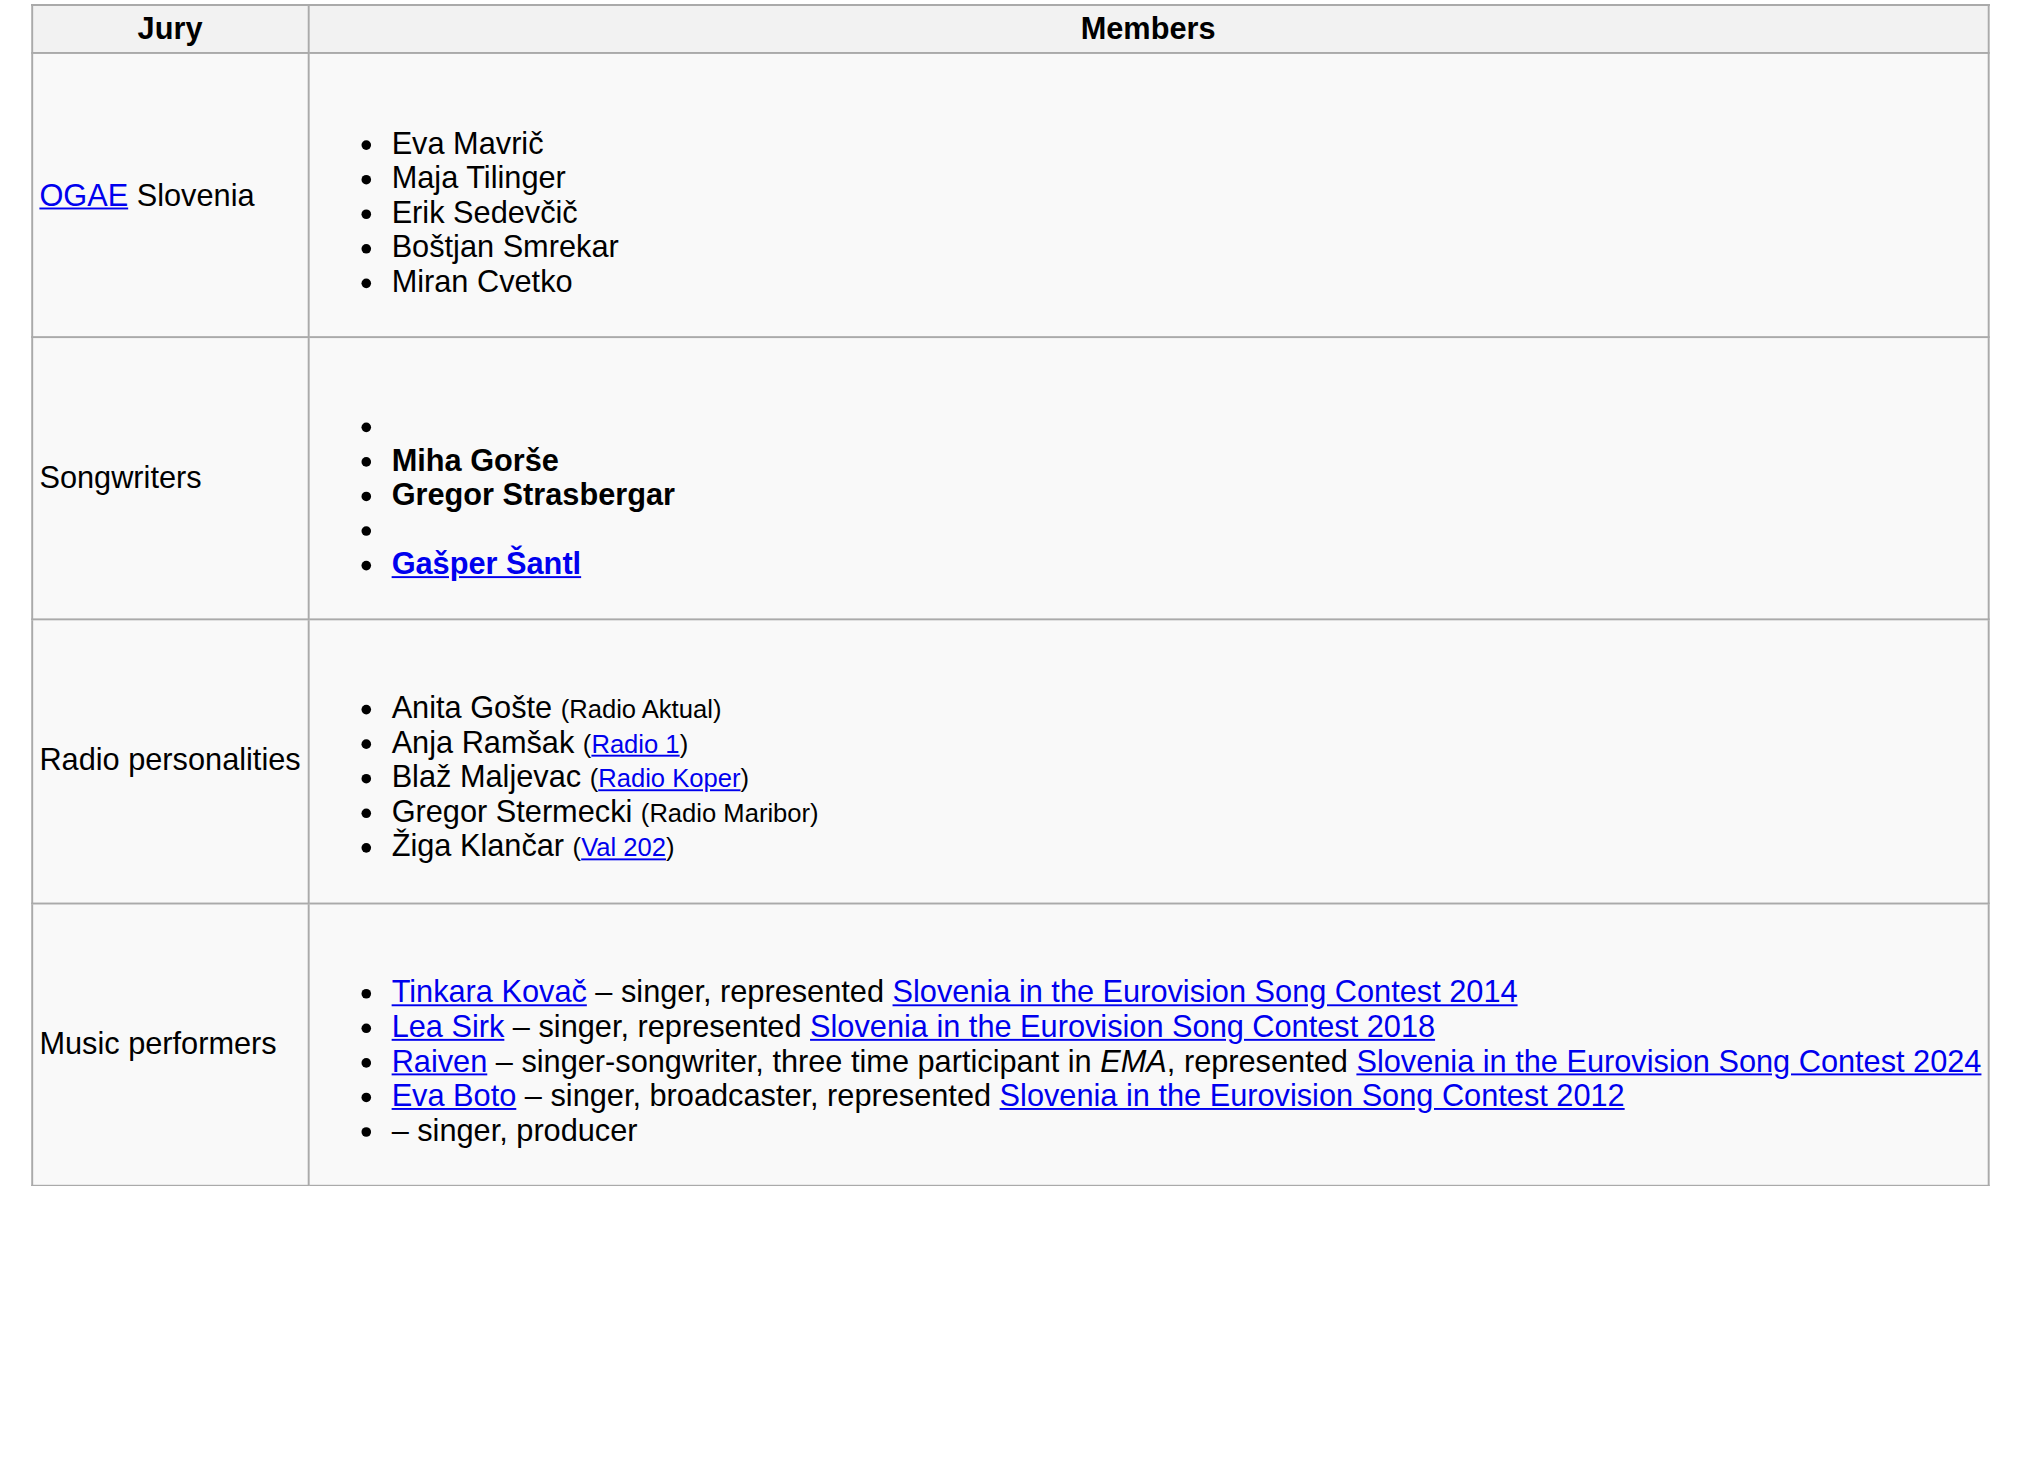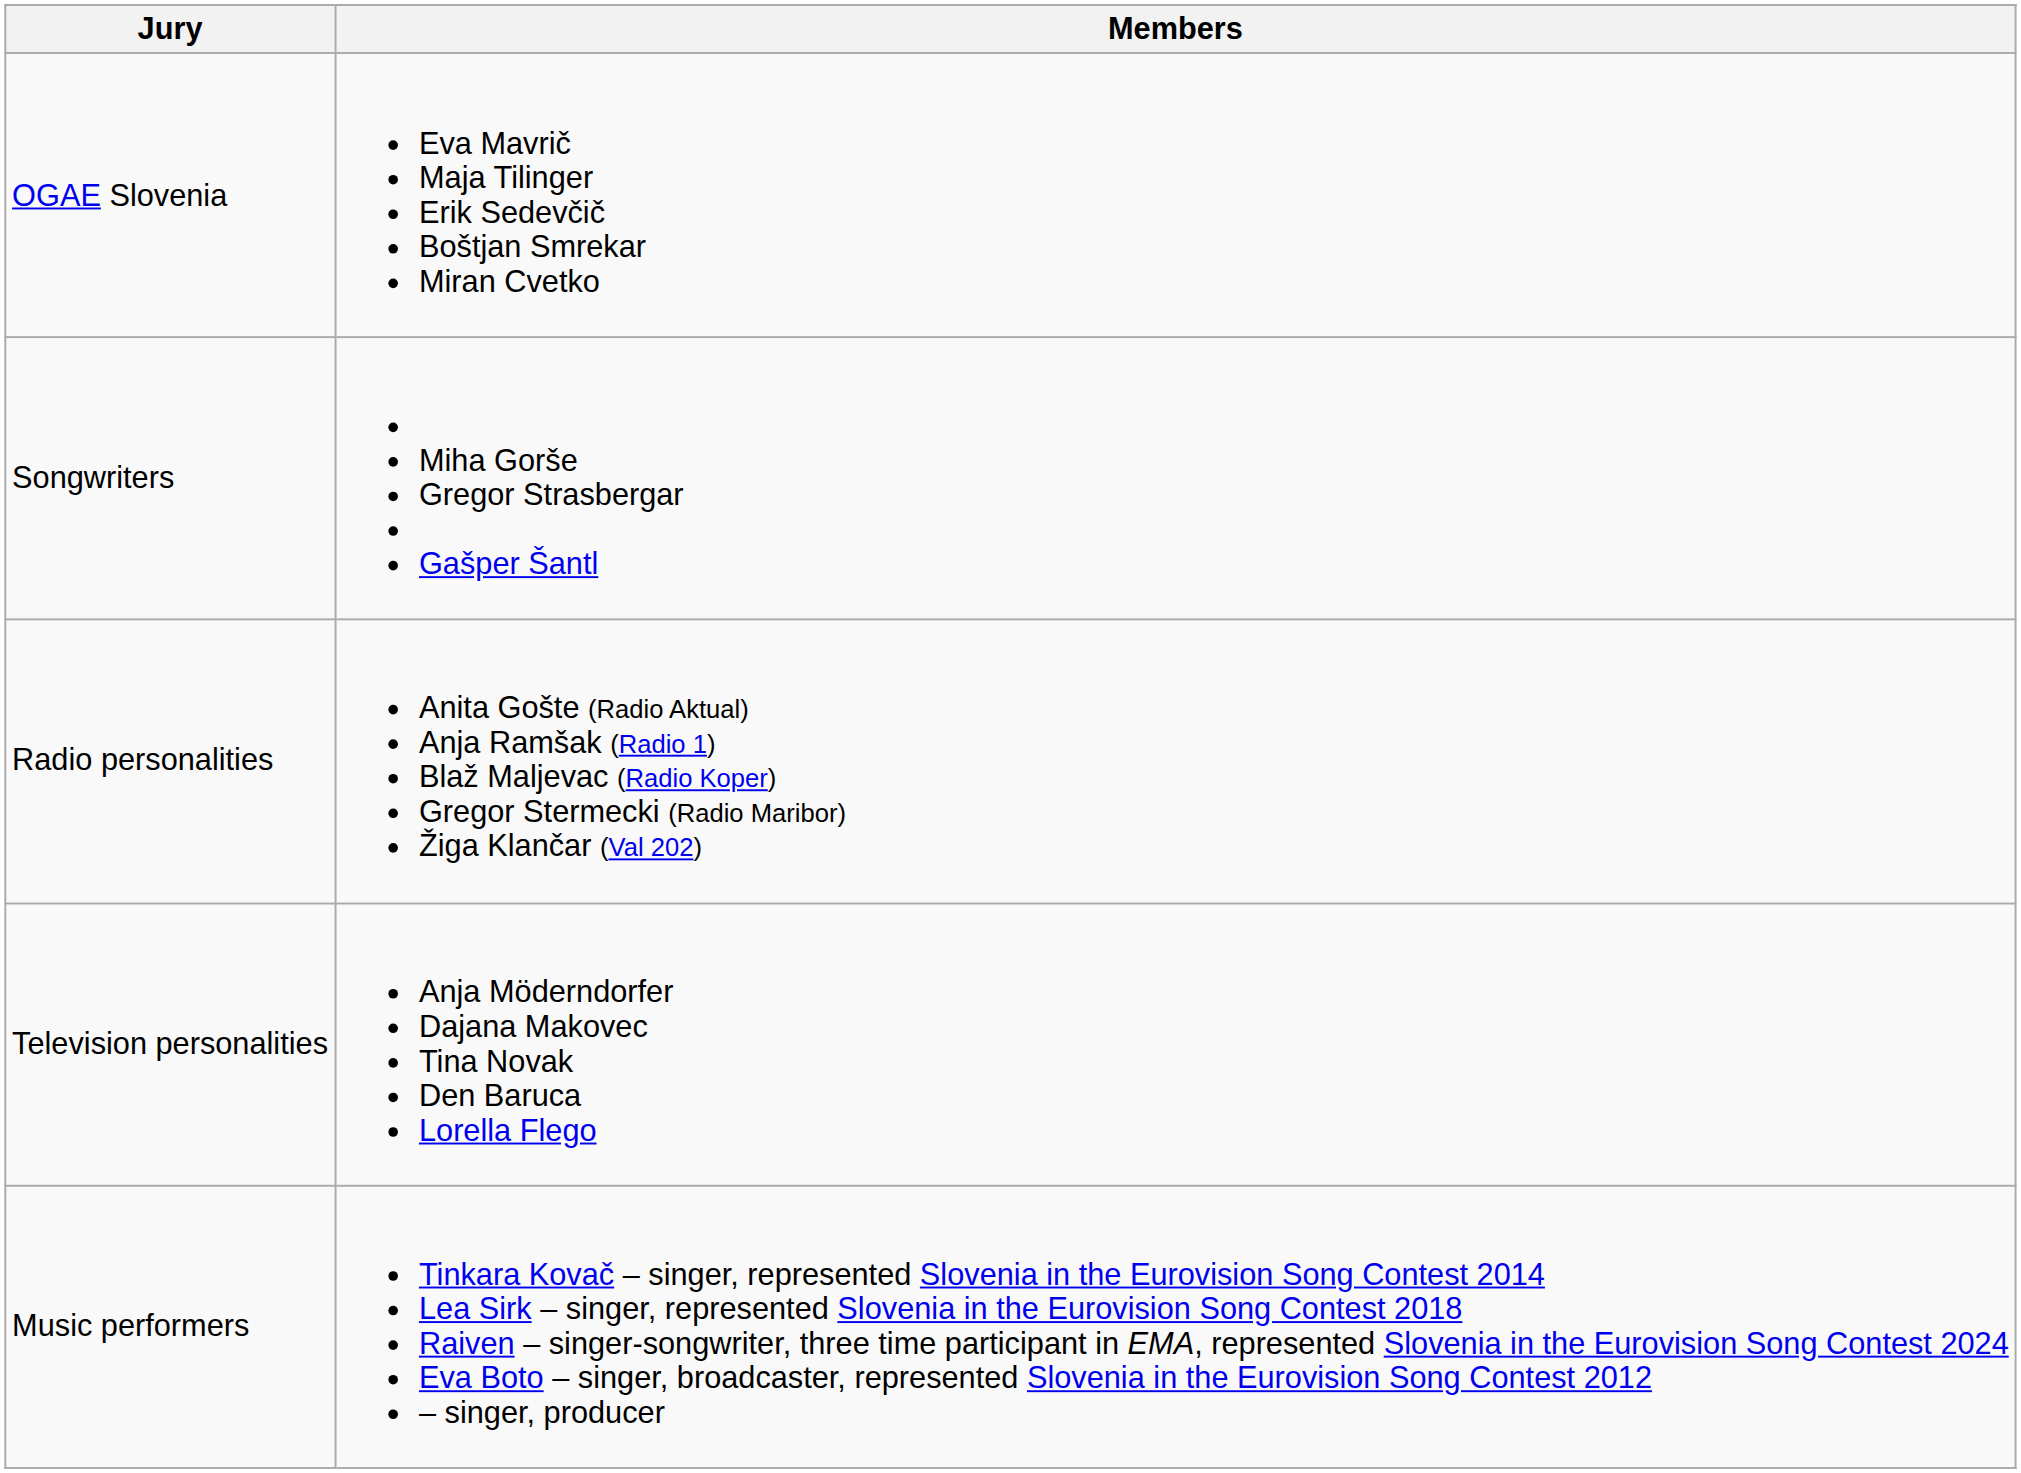Songwriters | Members: bold -> normal
+ row: Television personalities | Anja Möderndorfer Dajana Makovec Tina Novak Den Baruca Lorella Flego
